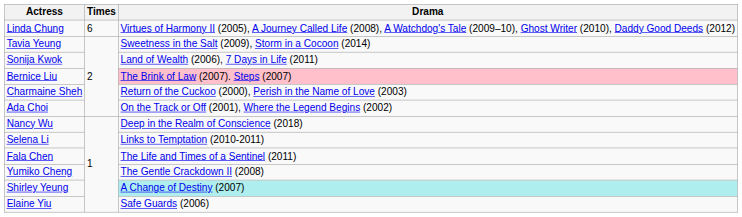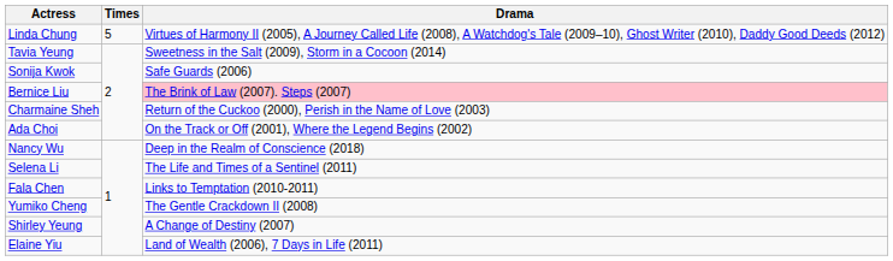Linda Chung | Times: 6 -> 5
Sonija Kwok | Drama: Land of Wealth (2006), 7 Days in Life (2011) -> Safe Guards (2006)
Selena Li | Drama: Links to Temptation (2010-2011) -> The Life and Times of a Sentinel (2011)
Fala Chen | Drama: The Life and Times of a Sentinel (2011) -> Links to Temptation (2010-2011)
Shirley Yeung | Drama: paleturquoise background -> no background
Elaine Yiu | Drama: Safe Guards (2006) -> Land of Wealth (2006), 7 Days in Life (2011)
